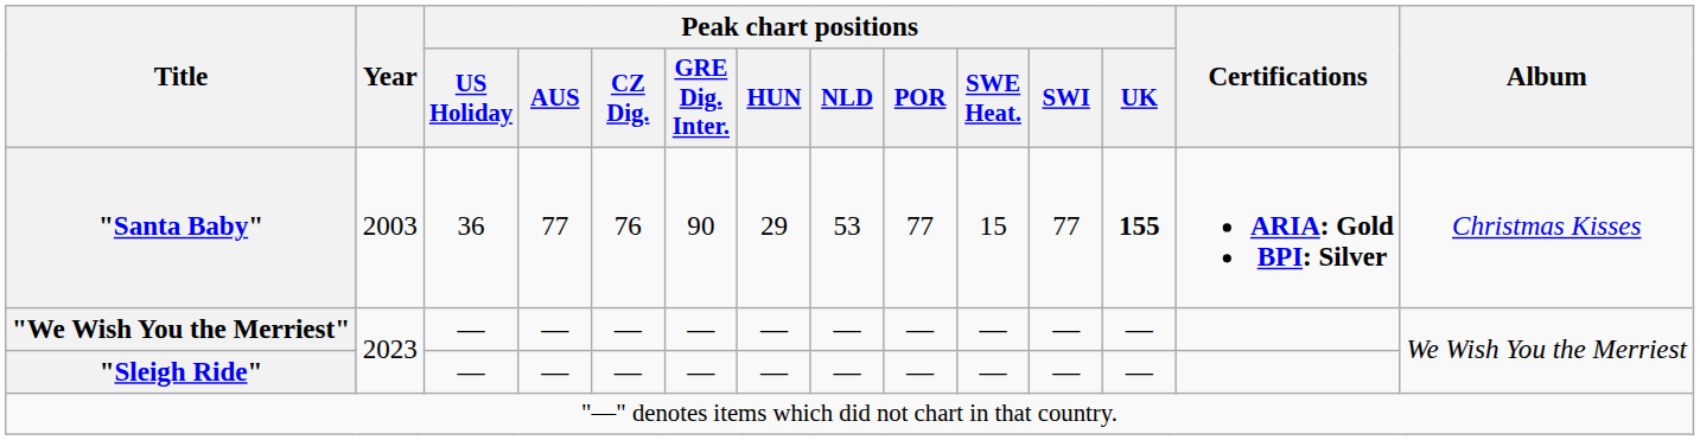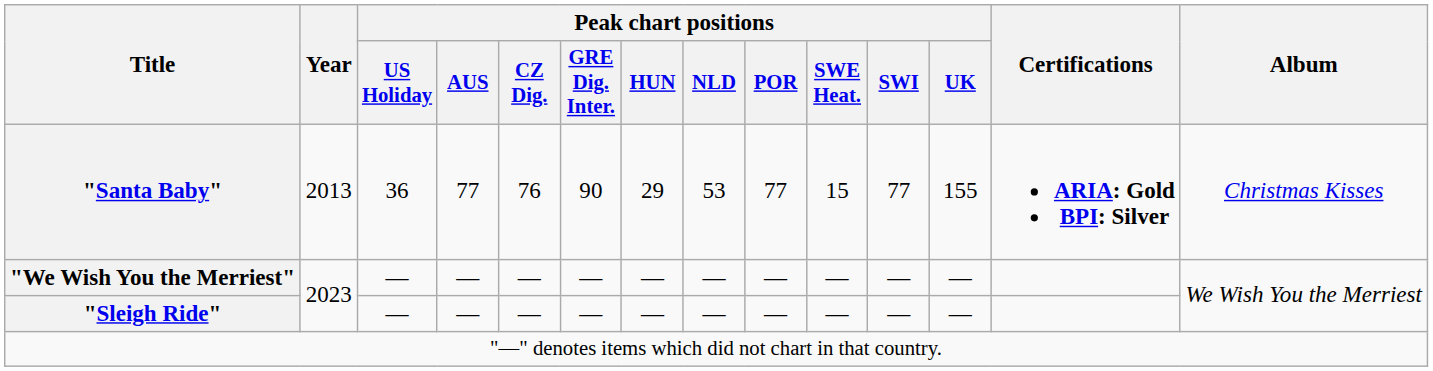"Santa Baby" | Year: 2003 -> 2013
"Santa Baby" | Peak chart positions / UK: bold -> normal
